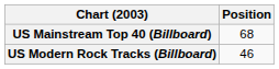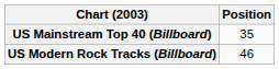US Mainstream Top 40 (Billboard) | Position: 68 -> 35
